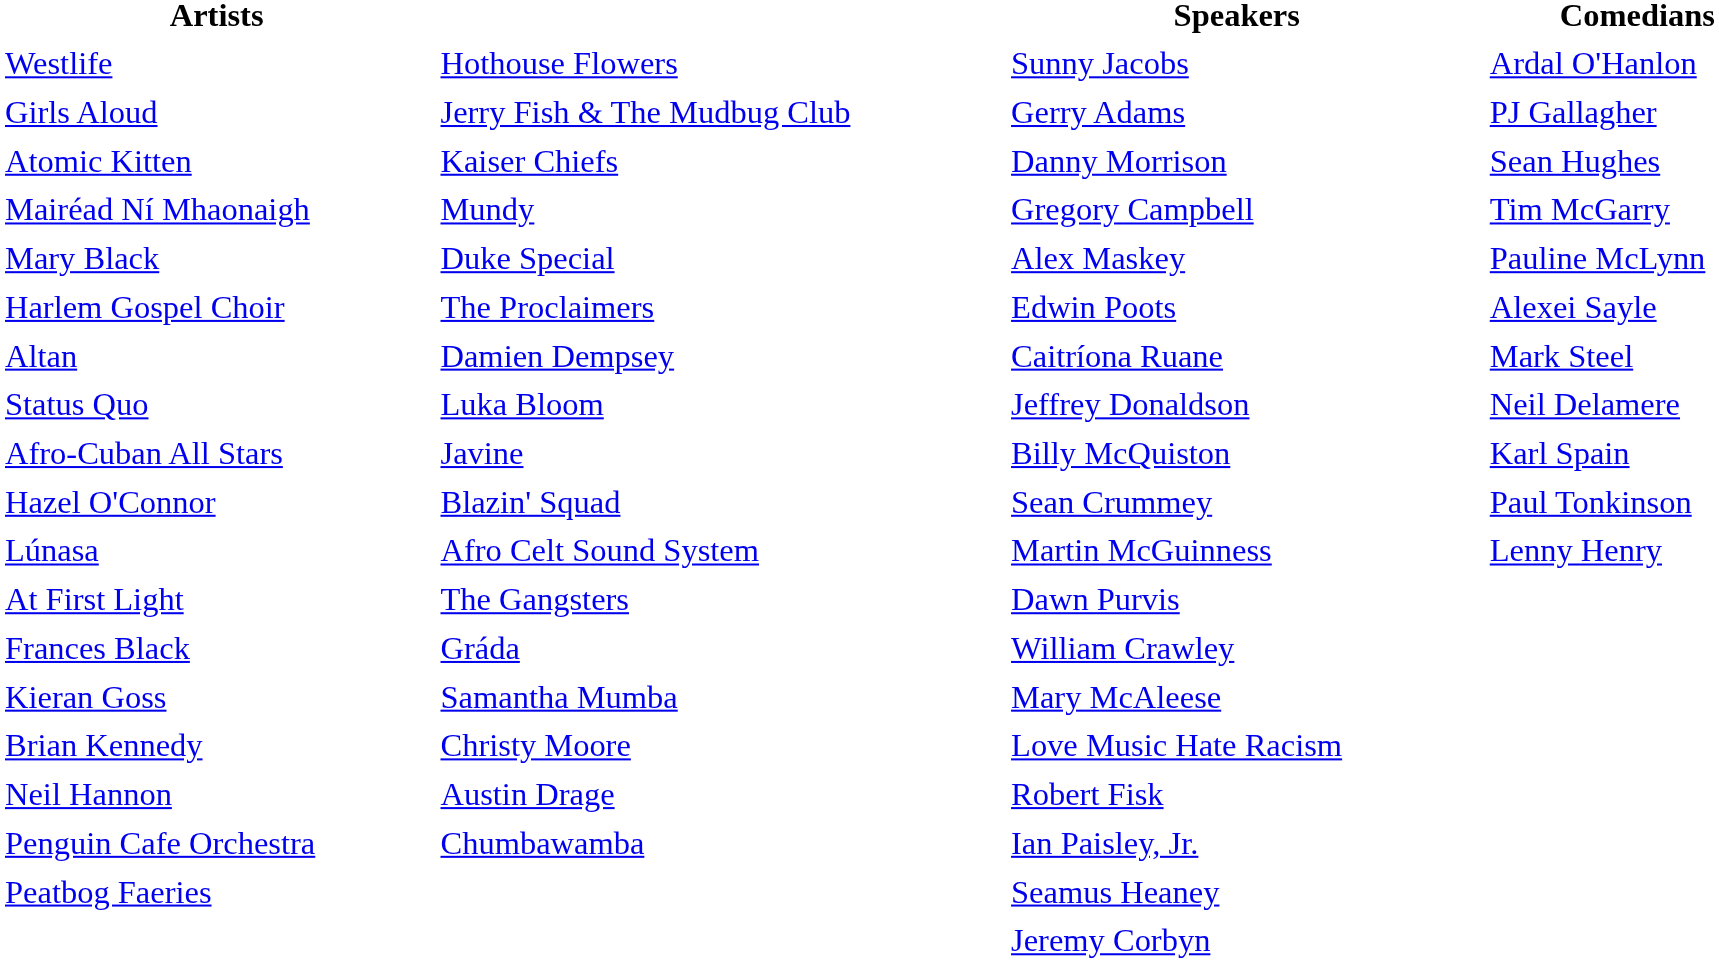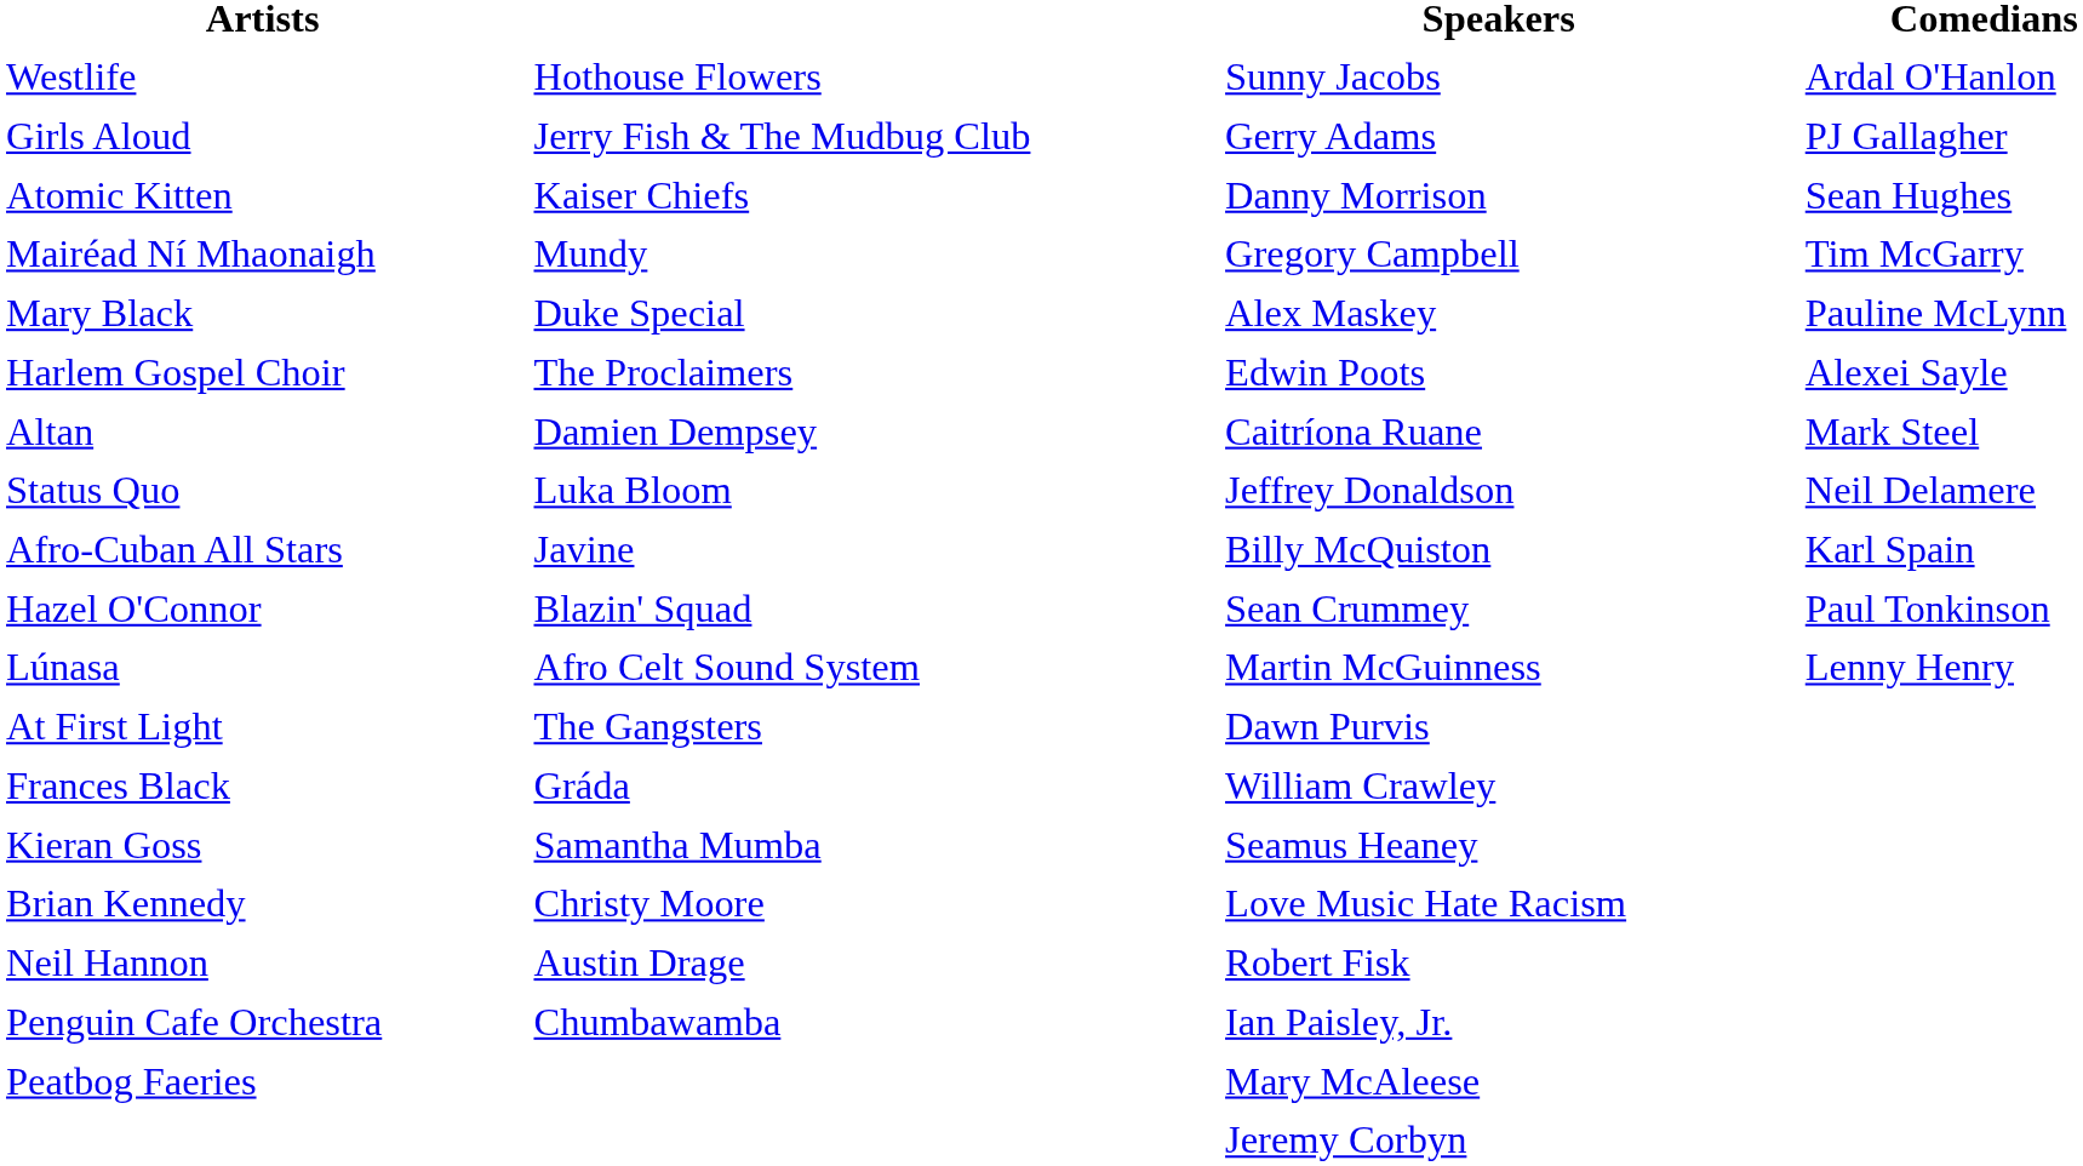Kieran Goss | Speakers: Mary McAleese -> Seamus Heaney
Peatbog Faeries | Speakers: Seamus Heaney -> Mary McAleese
